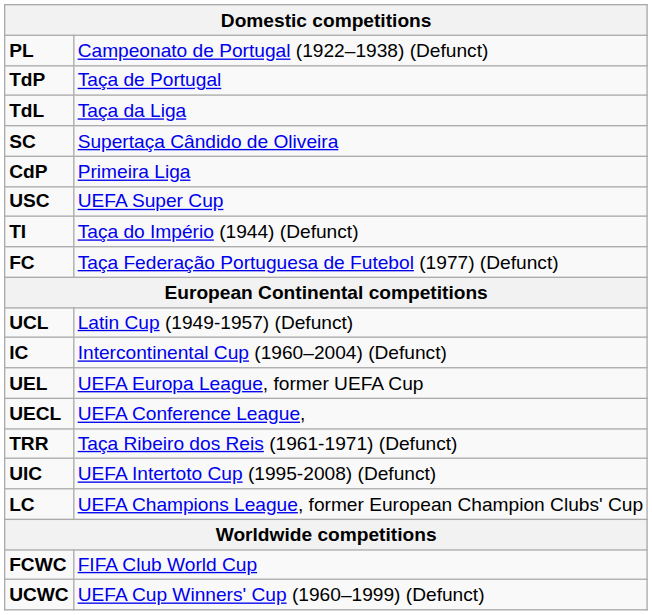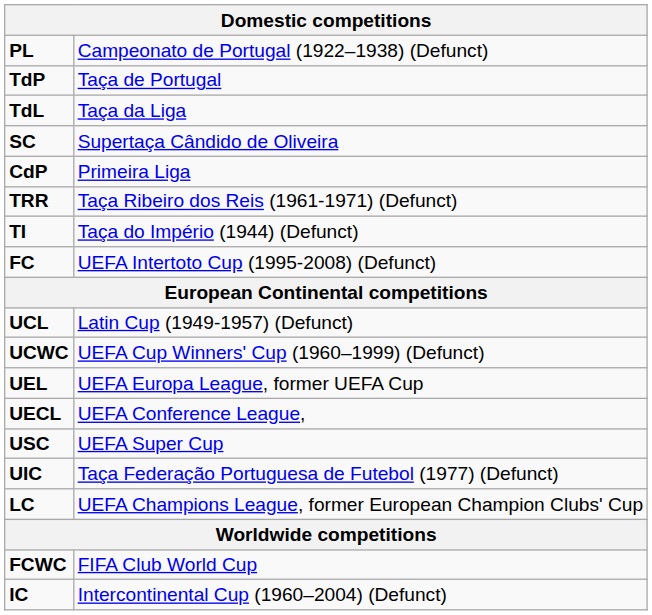rows swapped: TRR <-> USC
FC | column 2: Taça Federação Portuguesa de Futebol (1977) (Defunct) -> UEFA Intertoto Cup (1995-2008) (Defunct)
rows swapped: UCWC <-> IC
UIC | column 2: UEFA Intertoto Cup (1995-2008) (Defunct) -> Taça Federação Portuguesa de Futebol (1977) (Defunct)
